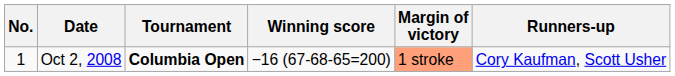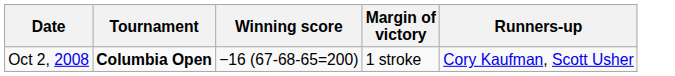- column: No. | 1
Oct 2, 2008 | Margin of victory: lightsalmon background -> no background
